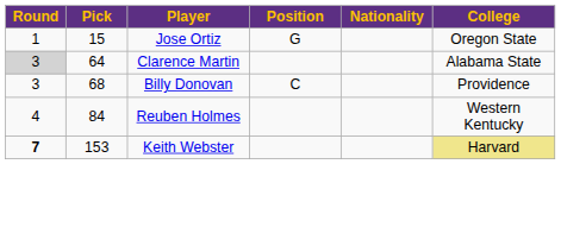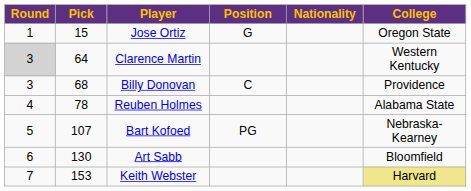Clarence Martin | College: Alabama State -> Western Kentucky
Reuben Holmes | Pick: 84 -> 78
Reuben Holmes | College: Western Kentucky -> Alabama State
+ row: 5 | 107 | Bart Kofoed | PG | Nebraska-Kearney
+ row: 6 | 130 | Art Sabb | Bloomfield
Keith Webster | Round: bold -> normal
